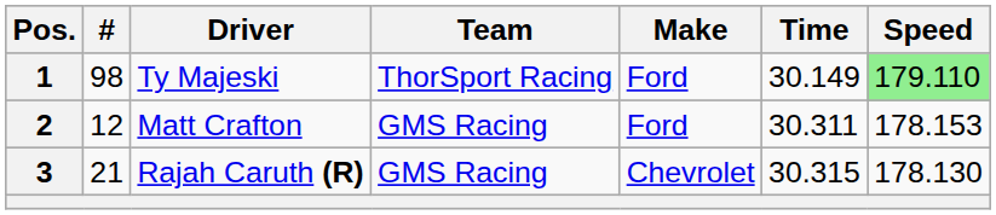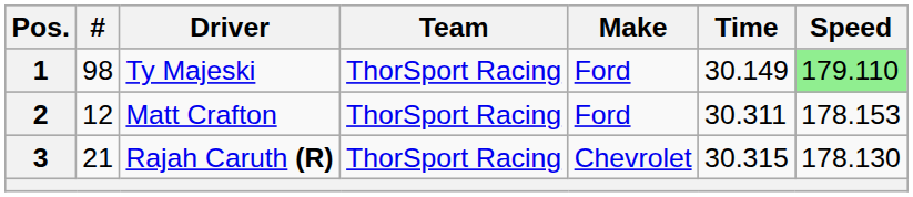2 | Team: GMS Racing -> ThorSport Racing
3 | Team: GMS Racing -> ThorSport Racing
